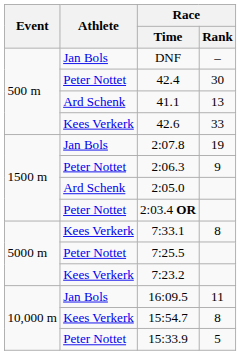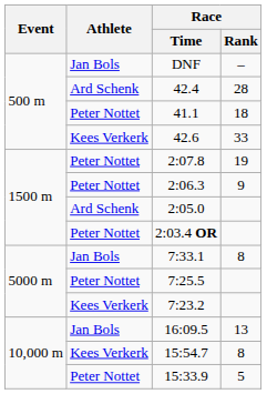42.4 | Athlete: Peter Nottet -> Ard Schenk
42.4 | Race / Rank: 30 -> 28
41.1 | Athlete: Ard Schenk -> Peter Nottet
41.1 | Race / Rank: 13 -> 18
2:07.8 | Athlete: Jan Bols -> Peter Nottet
7:33.1 | Athlete: Kees Verkerk -> Jan Bols
16:09.5 | Race / Rank: 11 -> 13
